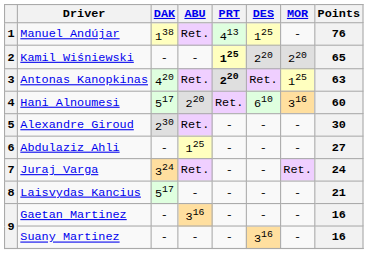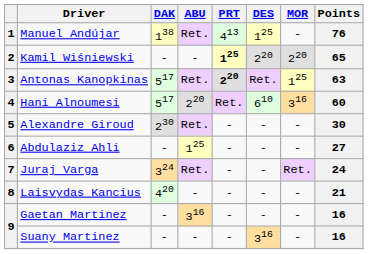3 | DAK: 420 -> 517
8 | DAK: 517 -> 420
